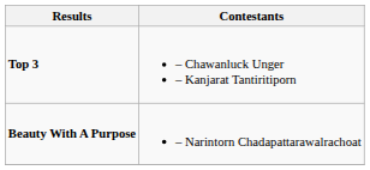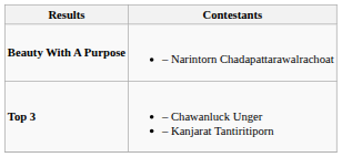rows swapped: Beauty With A Purpose <-> Top 3
